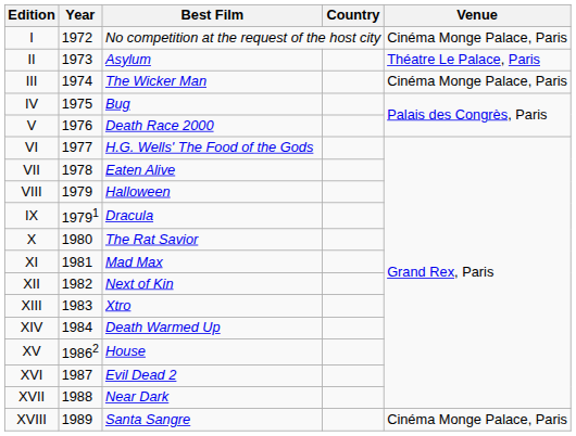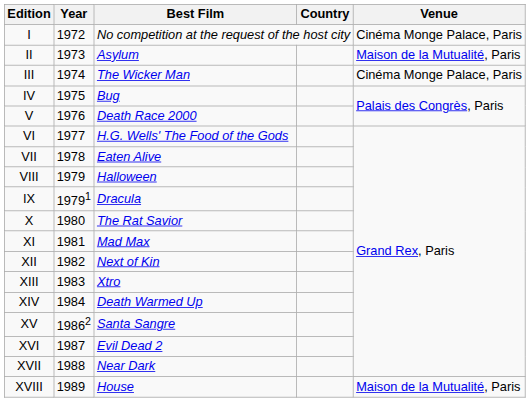II | Venue: Théatre Le Palace, Paris -> Maison de la Mutualité, Paris
XV | Best Film: House -> Santa Sangre
XVIII | Best Film: Santa Sangre -> House
XVIII | Venue: Cinéma Monge Palace, Paris -> Maison de la Mutualité, Paris
